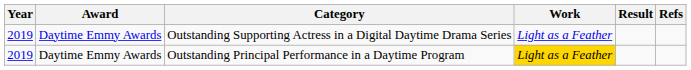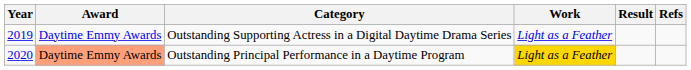Outstanding Principal Performance in a Daytime Program | Year: 2019 -> 2020
Outstanding Principal Performance in a Daytime Program | Award: no background -> lightsalmon background
